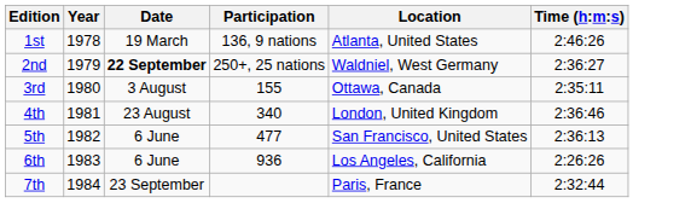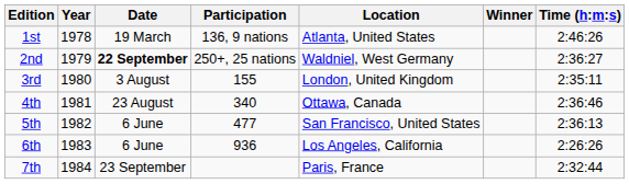+ column: Winner
3rd | Location: Ottawa, Canada -> London, United Kingdom
4th | Location: London, United Kingdom -> Ottawa, Canada
